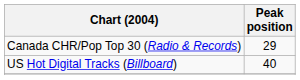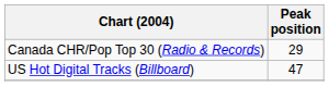US Hot Digital Tracks (Billboard) | Peak position: 40 -> 47
